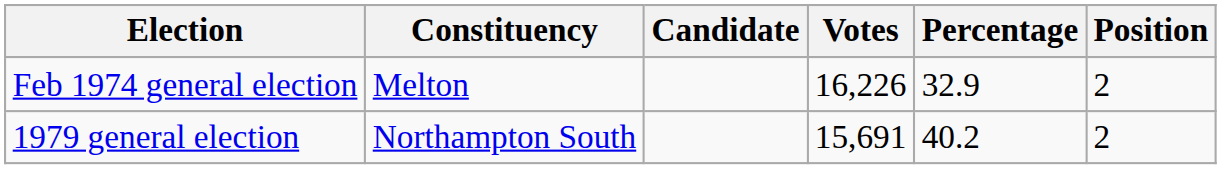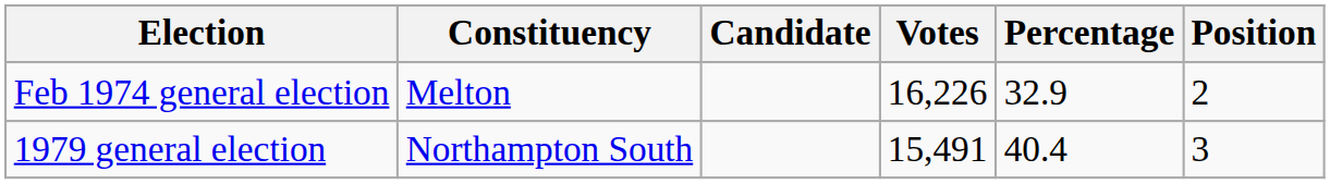1979 general election | Votes: 15,691 -> 15,491
1979 general election | Percentage: 40.2 -> 40.4
1979 general election | Position: 2 -> 3
